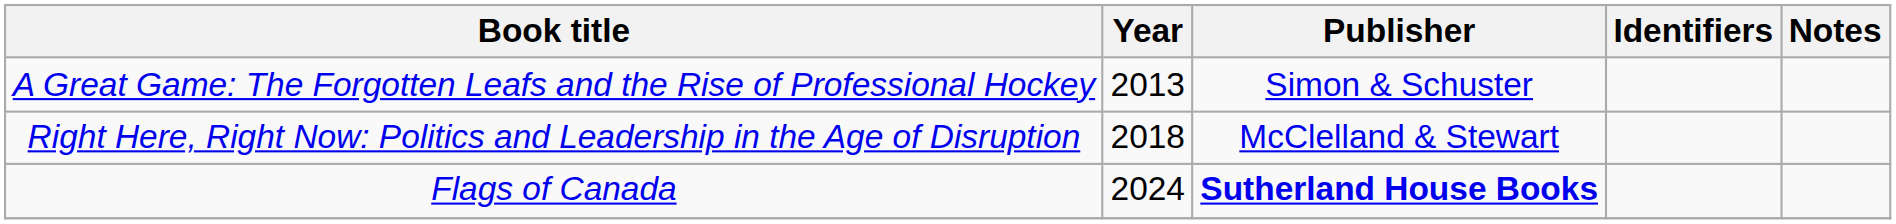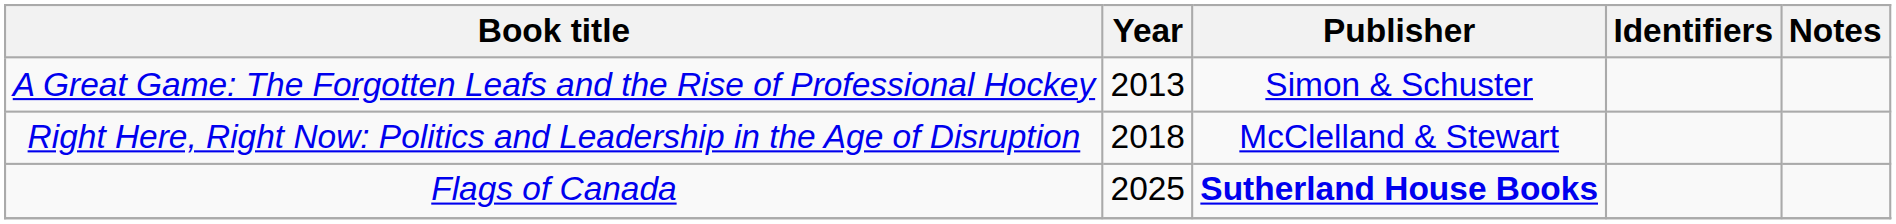Flags of Canada | Year: 2024 -> 2025
